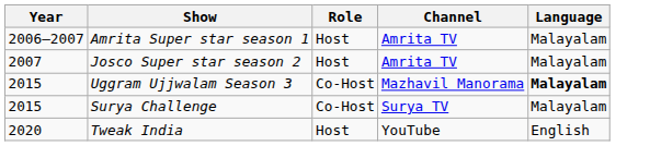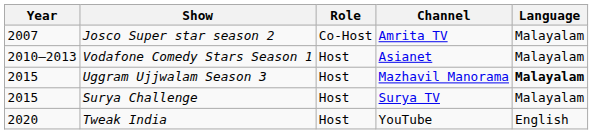- row: 2006–2007 | Amrita Super star season 1 | Host | Amrita TV | Malayalam
Josco Super star season 2 | Role: Host -> Co-Host
+ row: 2010–2013 | Vodafone Comedy Stars Season 1 | Host | Asianet | Malayalam
Uggram Ujjwalam Season 3 | Role: Co-Host -> Host
Surya Challenge | Role: Co-Host -> Host
